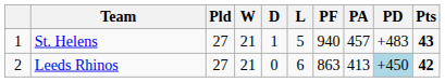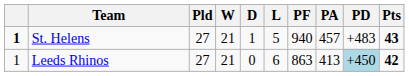St. Helens | column 1: normal -> bold
Leeds Rhinos | column 1: 2 -> 1
